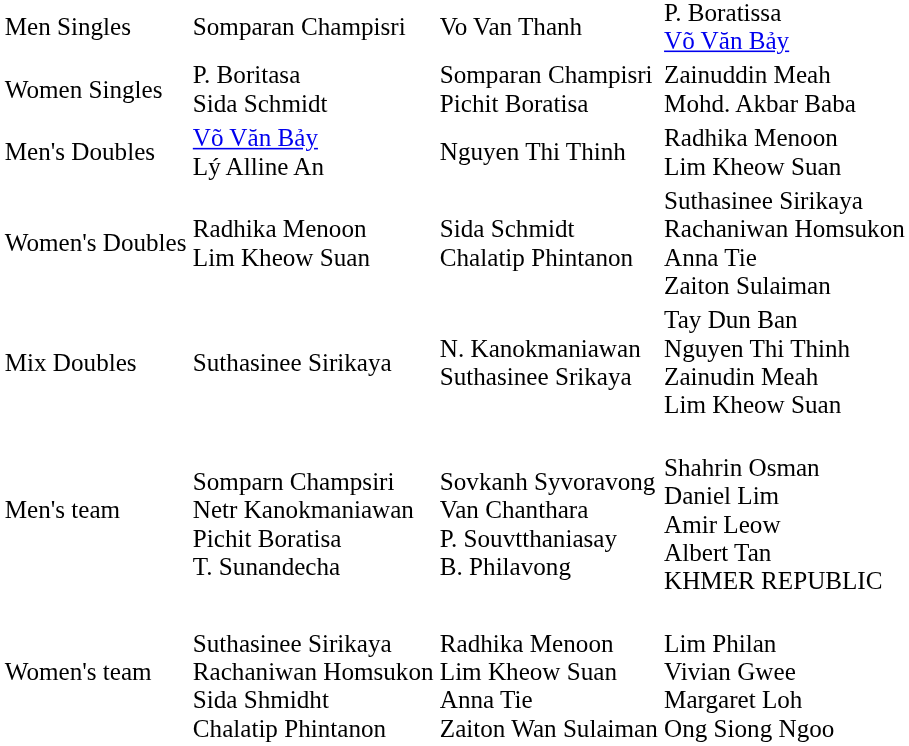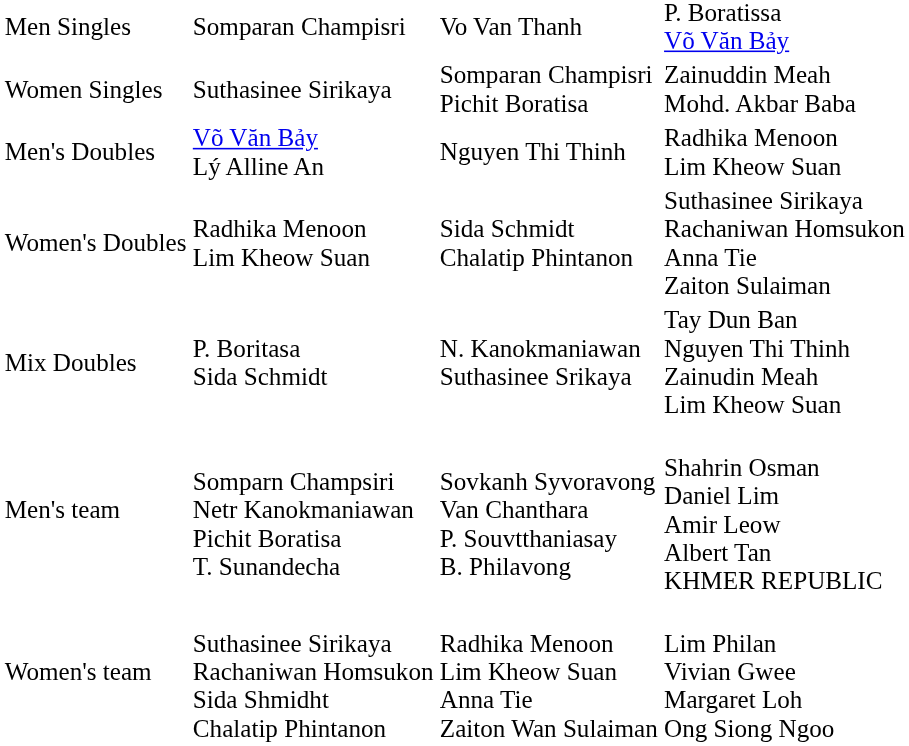Women Singles | column 2: P. Boritasa Sida Schmidt -> Suthasinee Sirikaya
Mix Doubles | column 2: Suthasinee Sirikaya -> P. Boritasa Sida Schmidt
